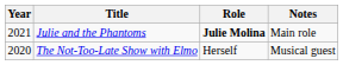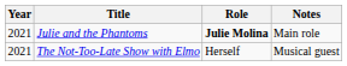The Not-Too-Late Show with Elmo | Year: 2020 -> 2021
